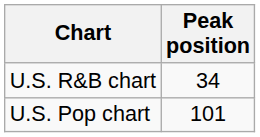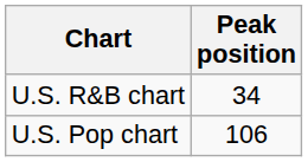U.S. Pop chart | Peak position: 101 -> 106
